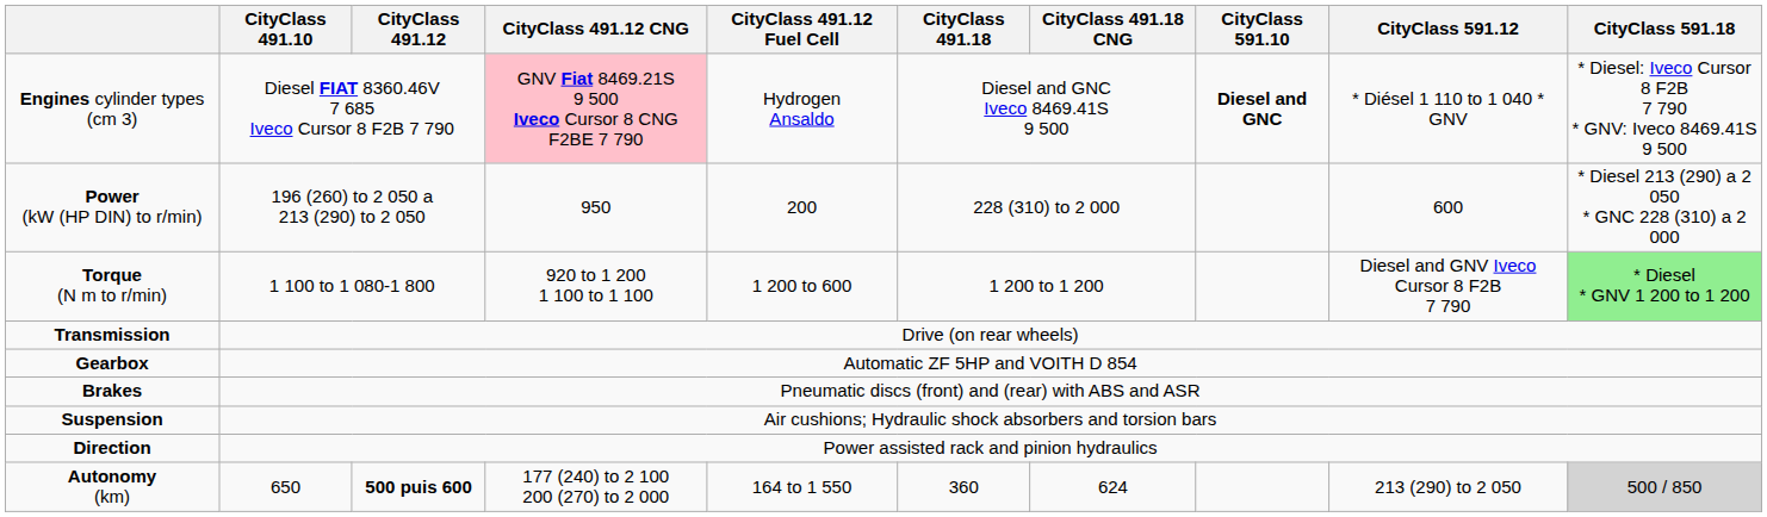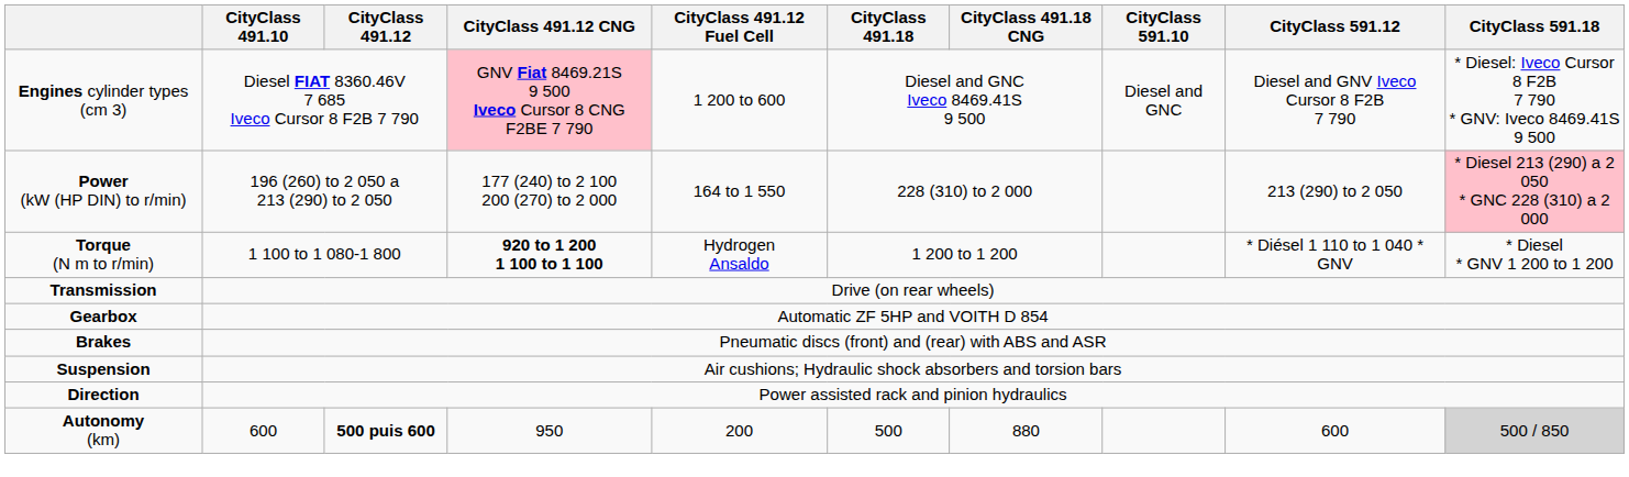Engines cylinder types (cm 3) | CityClass 491.12 Fuel Cell: Hydrogen Ansaldo -> 1 200 to 600
Engines cylinder types (cm 3) | CityClass 591.10: bold -> normal
Engines cylinder types (cm 3) | CityClass 591.12: * Diésel 1 110 to 1 040 * GNV -> Diesel and GNV Iveco Cursor 8 F2B 7 790
Power (kW (HP DIN) to r/min) | CityClass 491.12 CNG: 950 -> 177 (240) to 2 100 200 (270) to 2 000
Power (kW (HP DIN) to r/min) | CityClass 491.12 Fuel Cell: 200 -> 164 to 1 550
Power (kW (HP DIN) to r/min) | CityClass 591.12: 600 -> 213 (290) to 2 050
Power (kW (HP DIN) to r/min) | CityClass 591.18: no background -> pink background
Torque (N m to r/min) | CityClass 491.12 CNG: normal -> bold
Torque (N m to r/min) | CityClass 491.12 Fuel Cell: 1 200 to 600 -> Hydrogen Ansaldo
Torque (N m to r/min) | CityClass 591.12: Diesel and GNV Iveco Cursor 8 F2B 7 790 -> * Diésel 1 110 to 1 040 * GNV
Torque (N m to r/min) | CityClass 591.18: lightgreen background -> no background
Autonomy (km) | CityClass 491.10: 650 -> 600
Autonomy (km) | CityClass 491.12 CNG: 177 (240) to 2 100 200 (270) to 2 000 -> 950
Autonomy (km) | CityClass 491.12 Fuel Cell: 164 to 1 550 -> 200
Autonomy (km) | CityClass 491.18: 360 -> 500
Autonomy (km) | CityClass 491.18 CNG: 624 -> 880
Autonomy (km) | CityClass 591.12: 213 (290) to 2 050 -> 600
